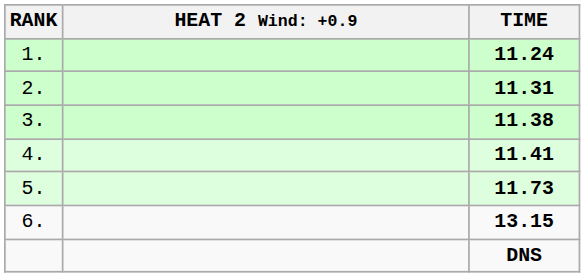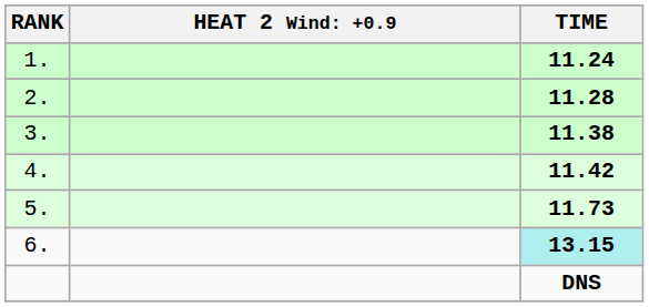2. | TIME: 11.31 -> 11.28
4. | TIME: 11.41 -> 11.42
6. | TIME: no background -> paleturquoise background
